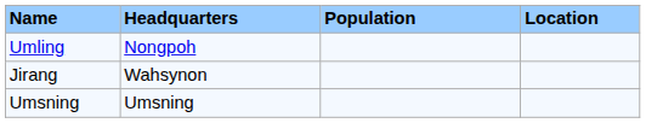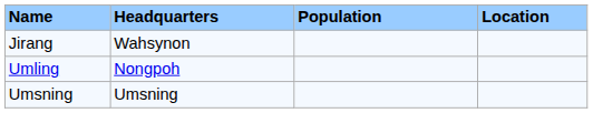rows swapped: Jirang <-> Umling
